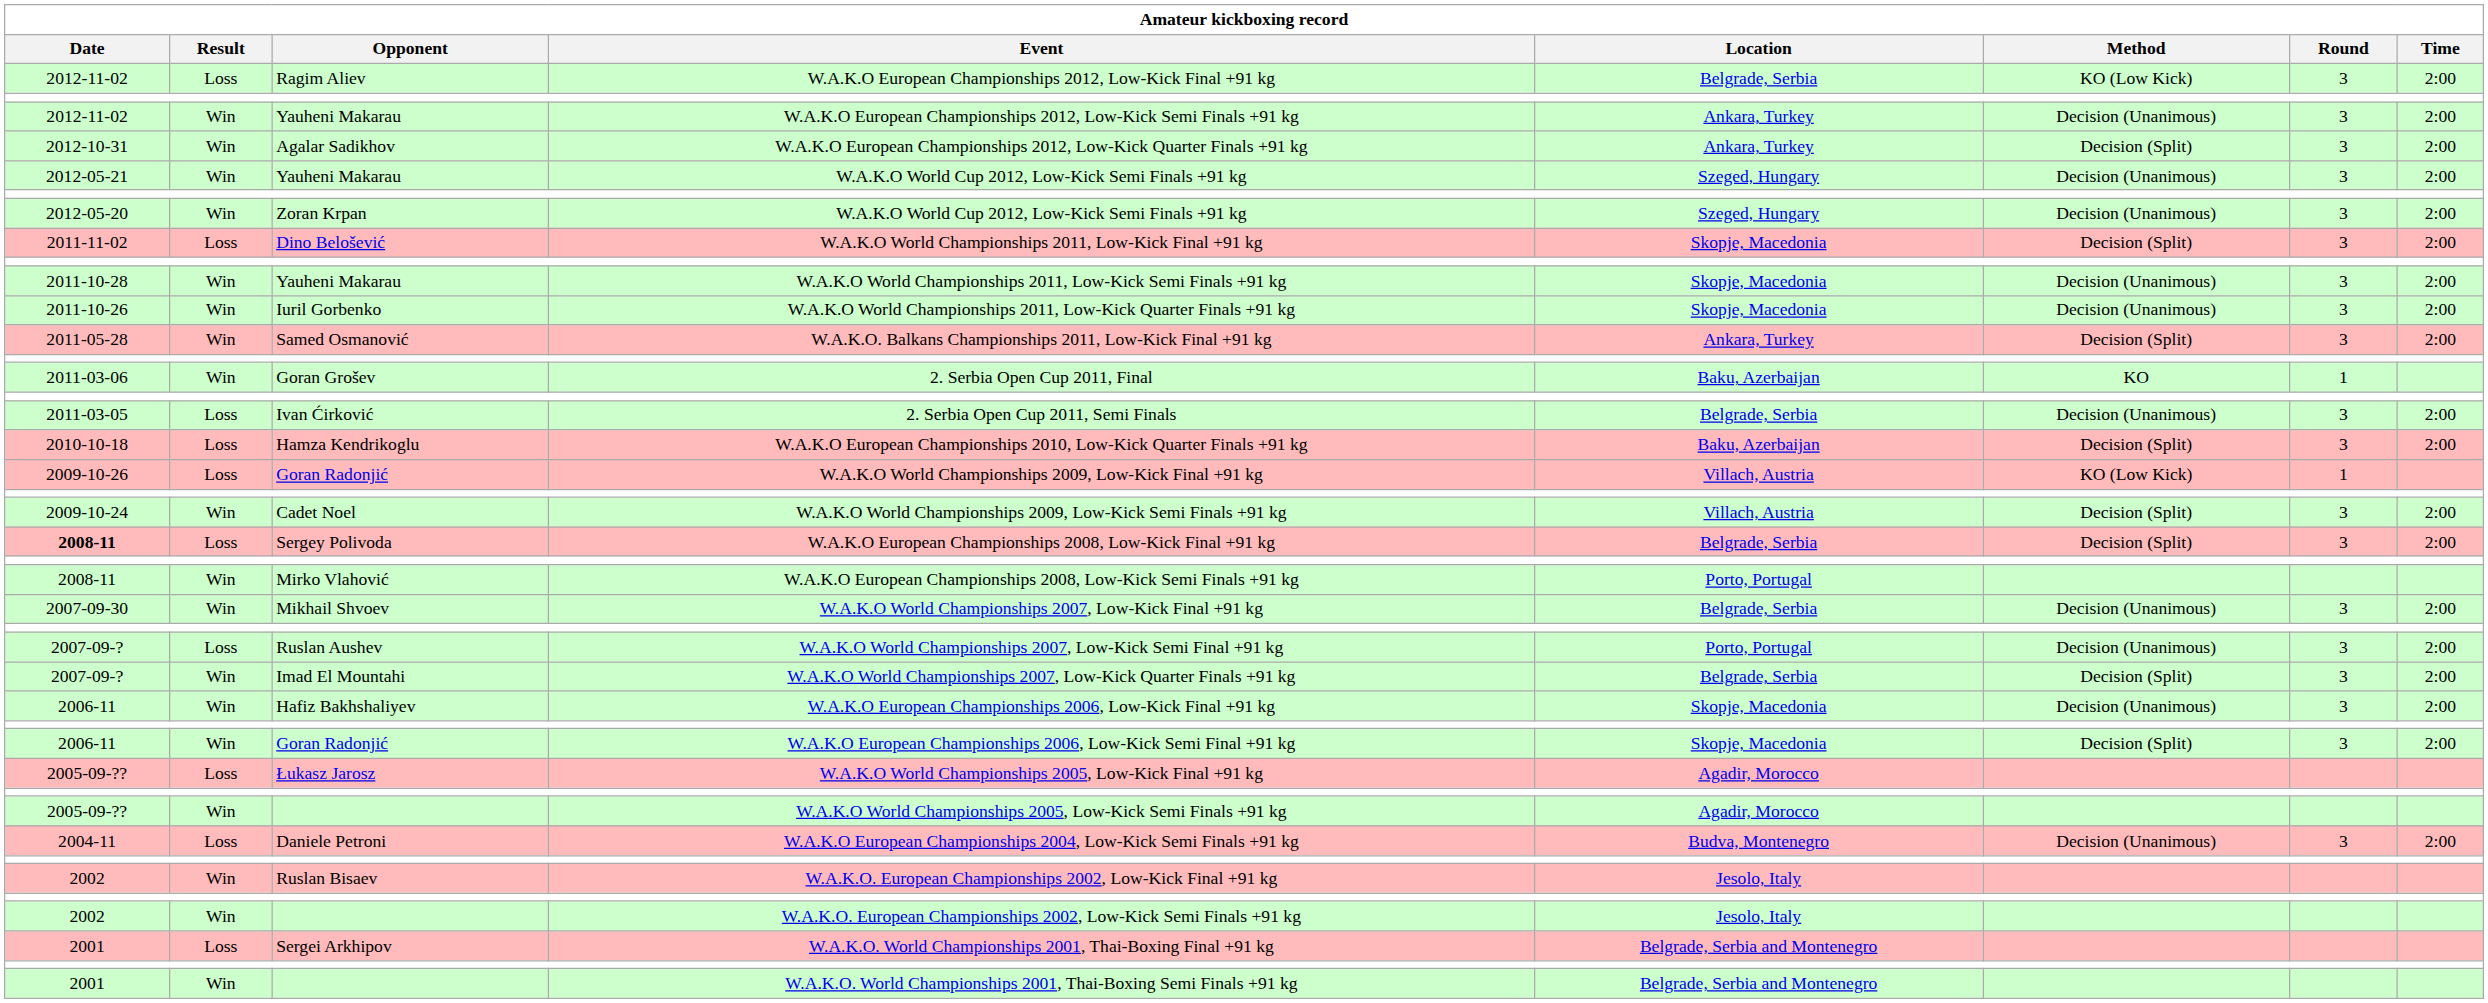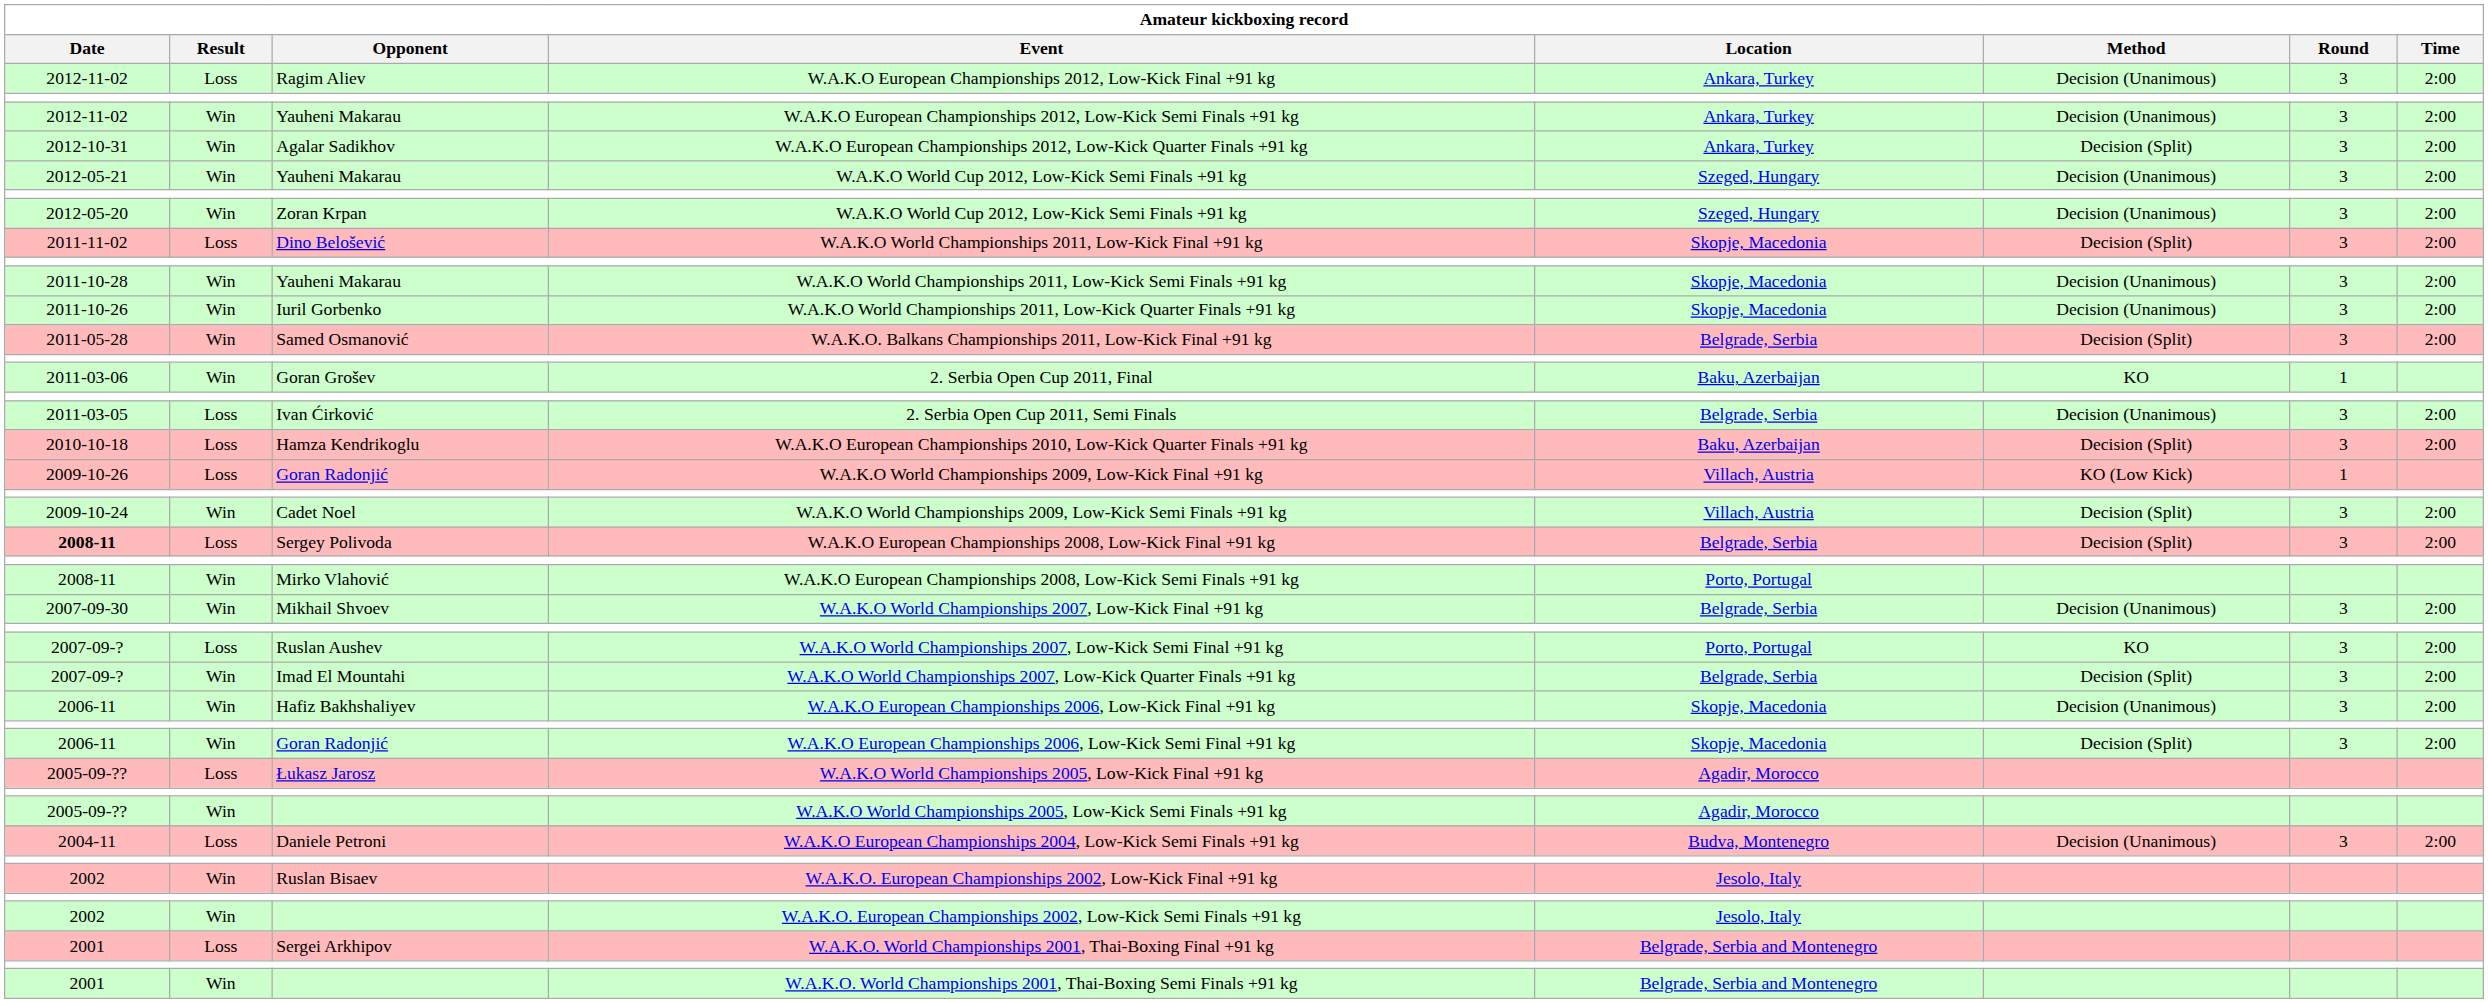W.A.K.O European Championships 2012, Low-Kick Final +91 kg | Location: Belgrade, Serbia -> Ankara, Turkey
W.A.K.O European Championships 2012, Low-Kick Final +91 kg | Method: KO (Low Kick) -> Decision (Unanimous)
W.A.K.O. Balkans Championships 2011, Low-Kick Final +91 kg | Location: Ankara, Turkey -> Belgrade, Serbia
W.A.K.O World Championships 2007, Low-Kick Semi Final +91 kg | Method: Decision (Unanimous) -> KO
